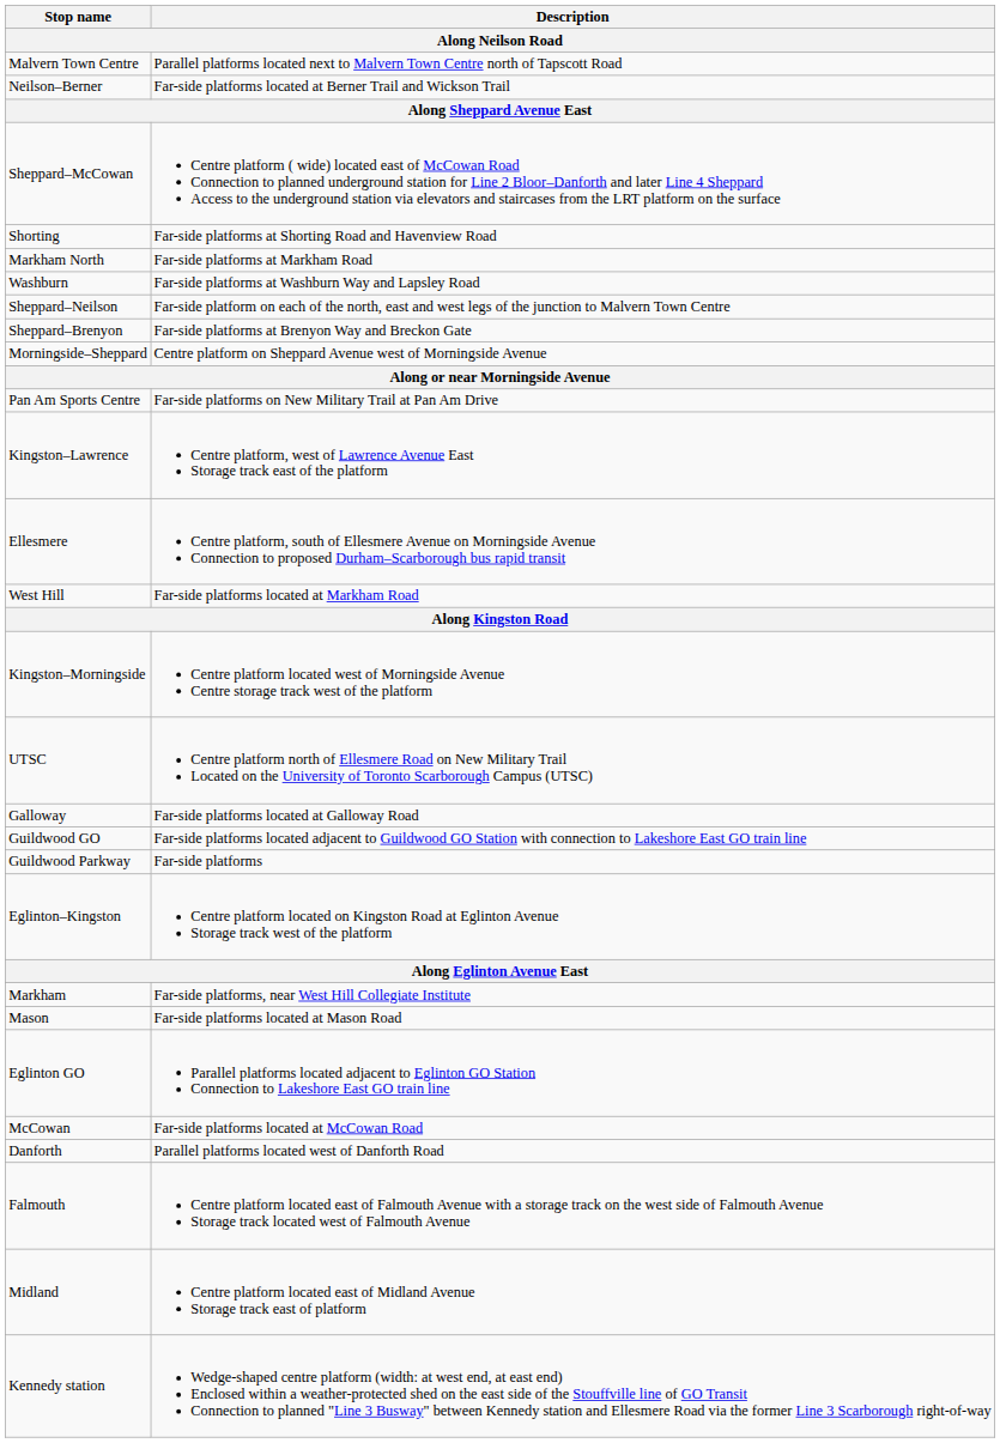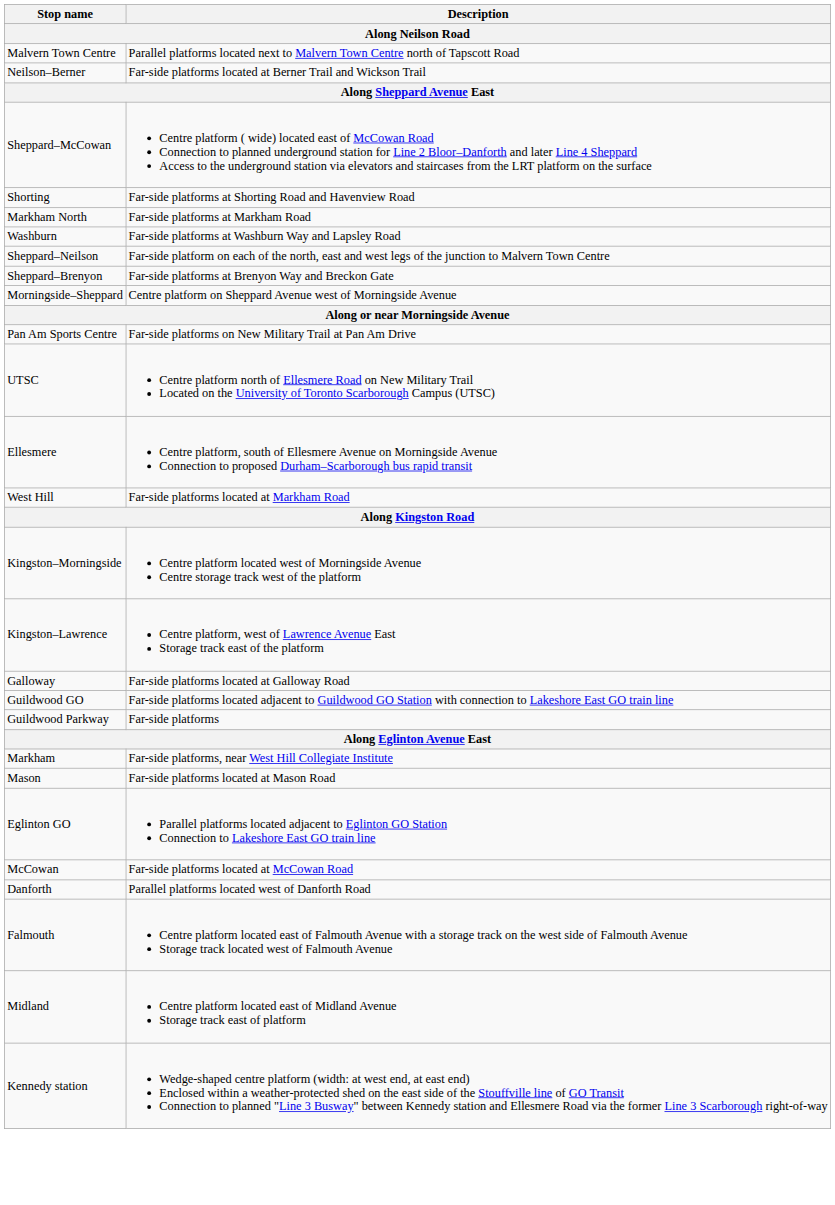rows swapped: UTSC <-> Kingston–Lawrence
- row: Eglinton–Kingston | Centre platform located on Kingston Road at Eglinton Avenue Storage track west of the platform
